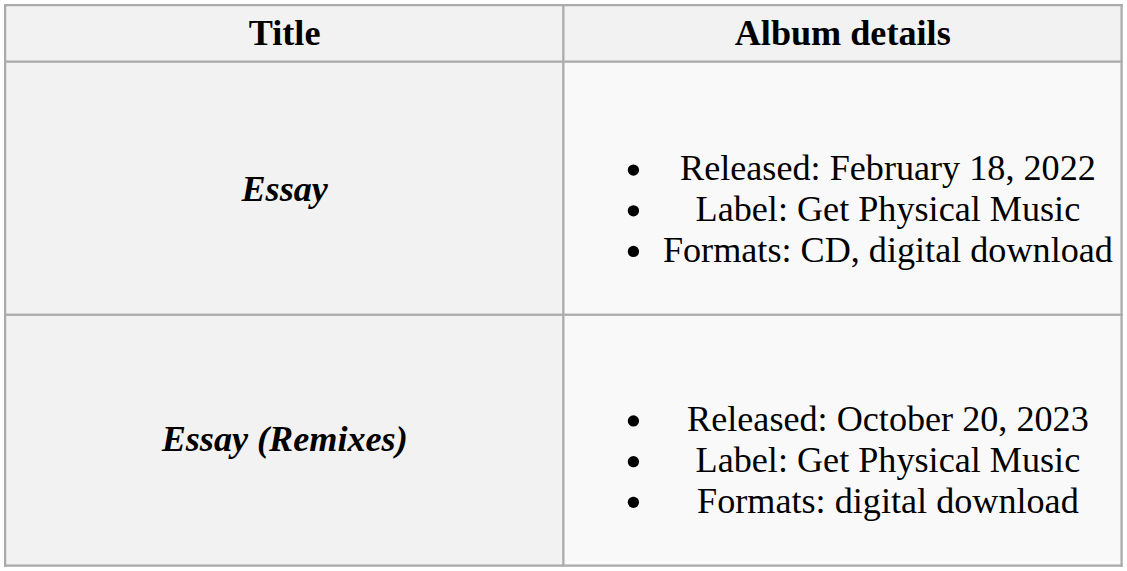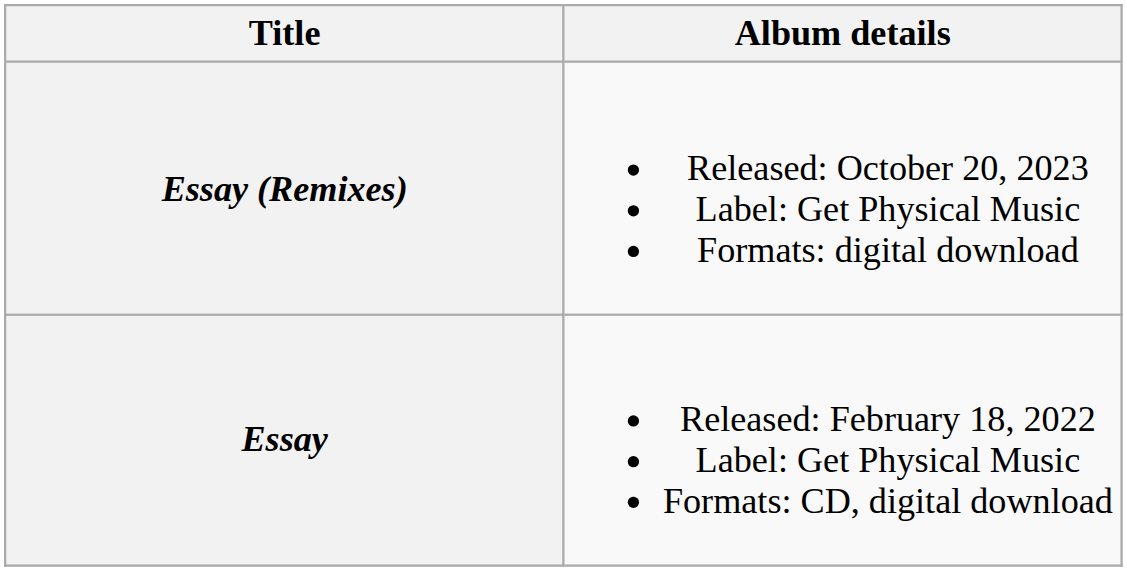rows swapped: Essay <-> Essay (Remixes)
